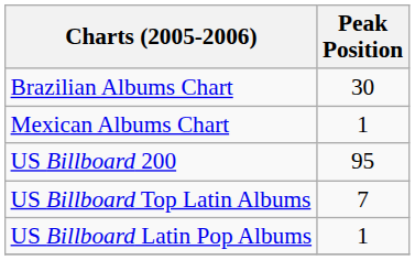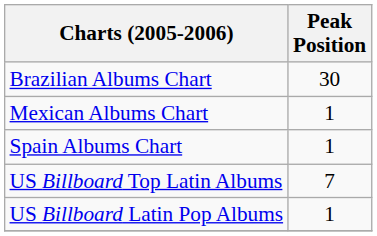+ row: Spain Albums Chart | 1
- row: US Billboard 200 | 95
